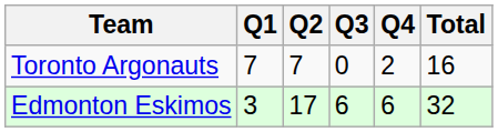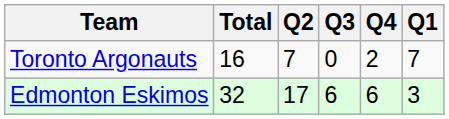columns swapped: Q1 <-> Total
